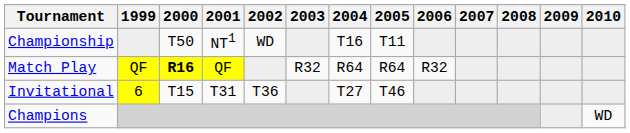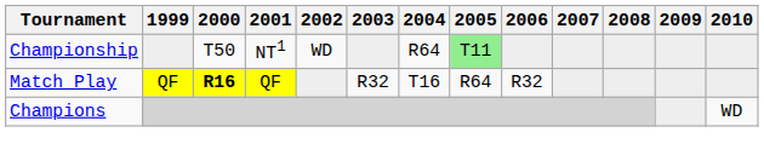Championship | 2004: T16 -> R64
Championship | 2005: no background -> lightgreen background
Match Play | 2004: R64 -> T16
- row: Invitational | 6 | T15 | T31 | T36 | T27 | T46
